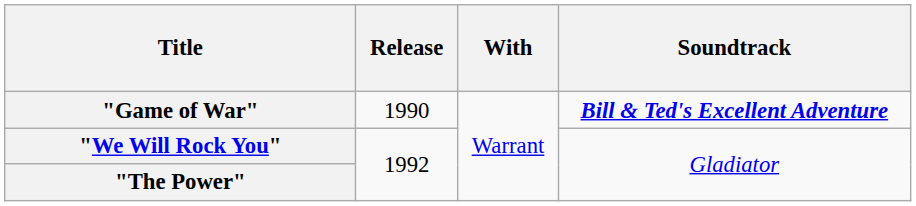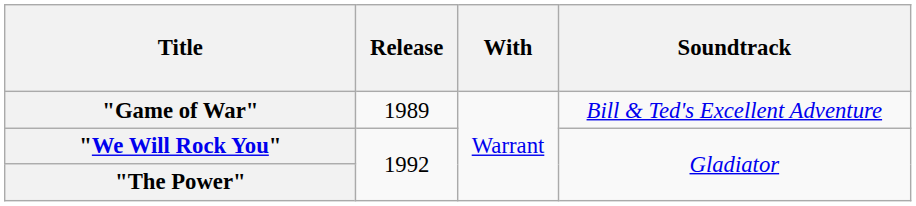"Game of War" | Release: 1990 -> 1989
"Game of War" | Soundtrack: bold -> normal
